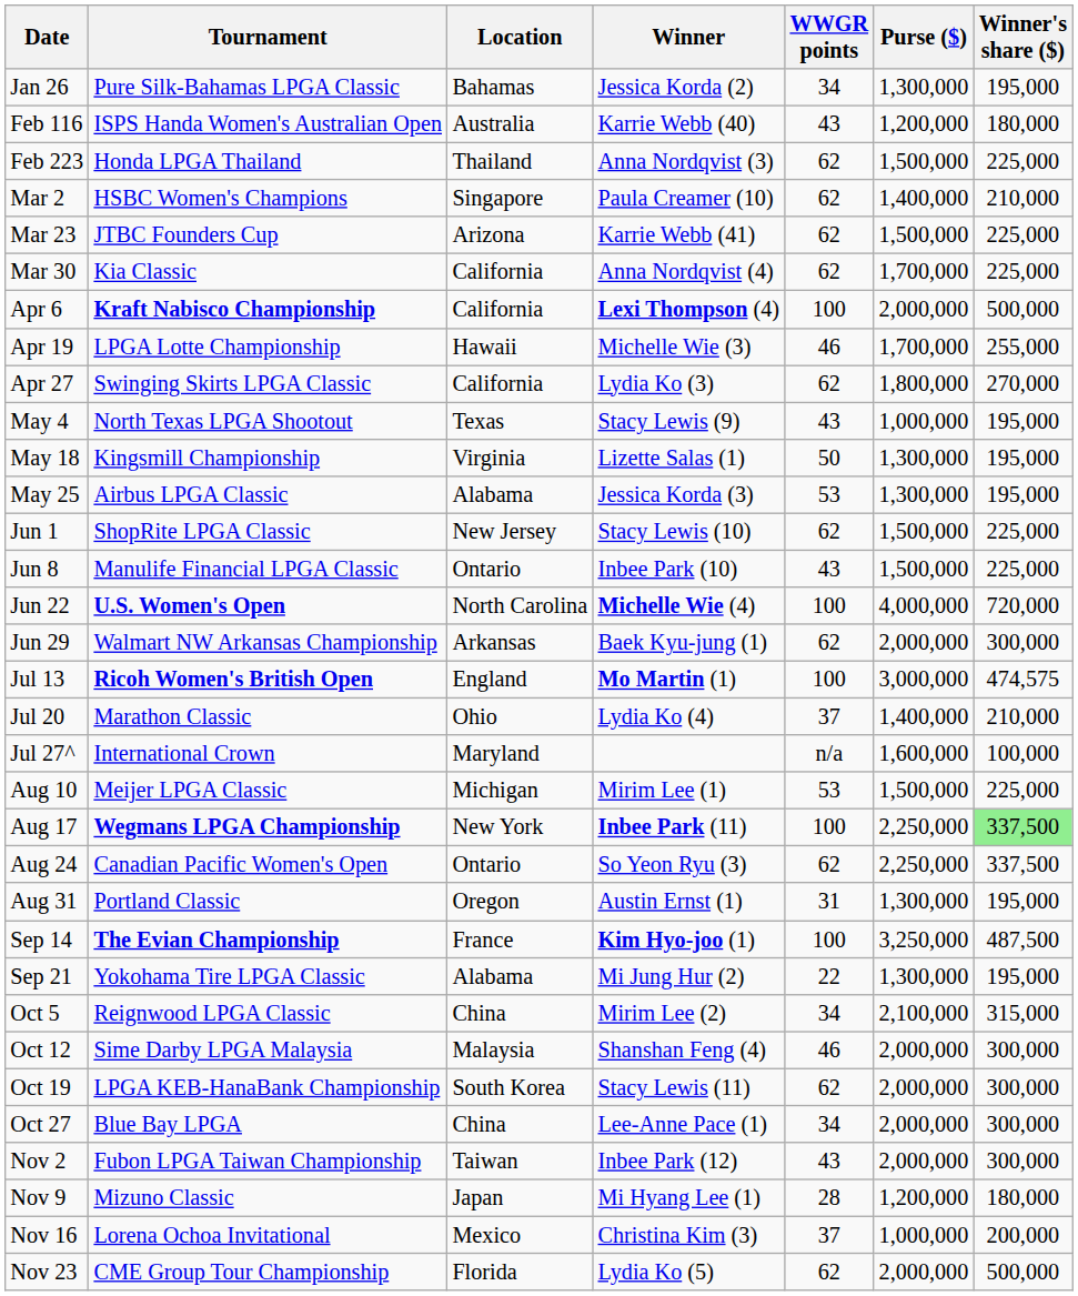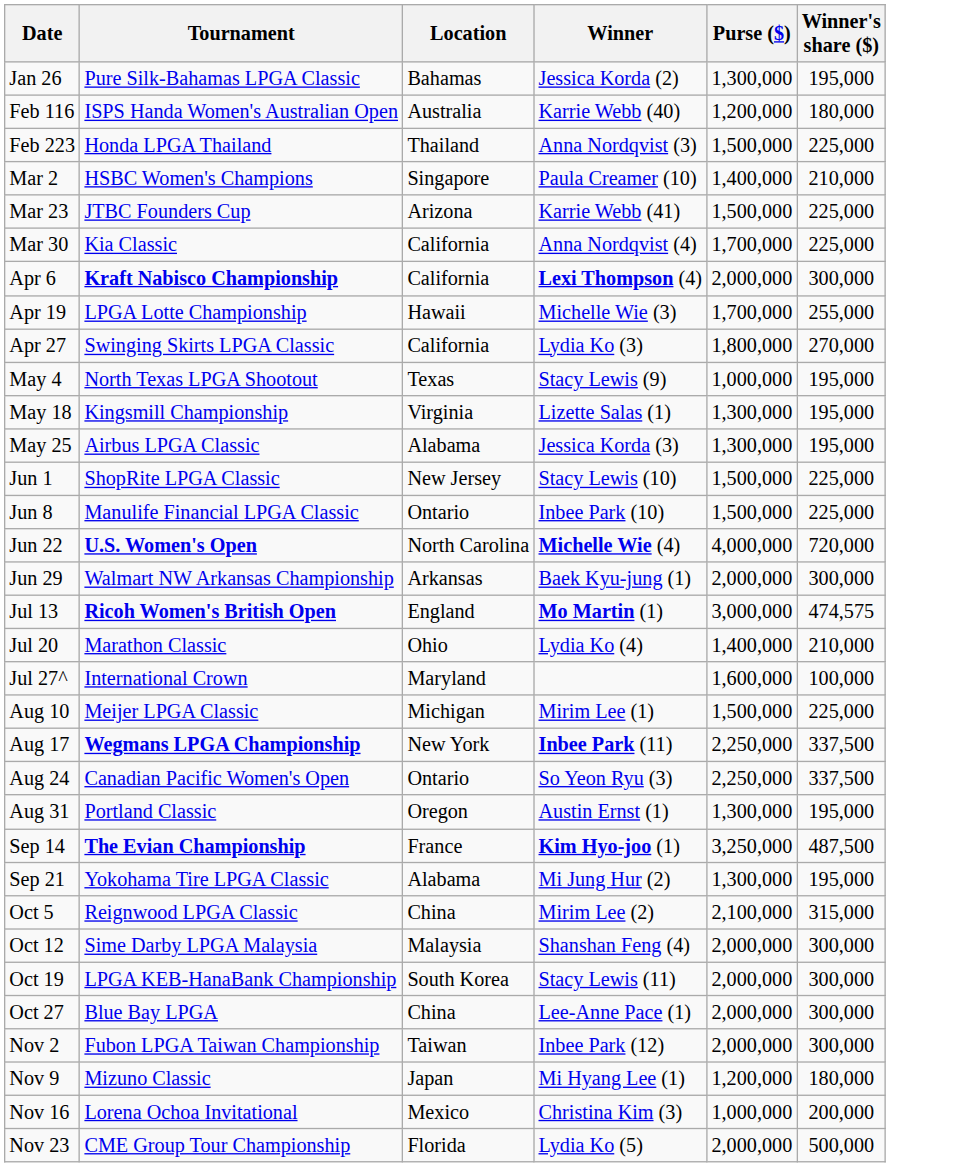- column: WWGR points | 34 | 43 | 62 | 62 | 62 | 62 | 100 | 46 | 62 | 43 | 50 | 53 | 62 | 43 | 100 | 62 | 100 | 37 | n/a | 53 | 100 | 62 | 31 | 100 | 22 | 34 | 46 | 62 | 34 | 43 | 28 | 37 | 62
Apr 6 | Winner's share ($): 500,000 -> 300,000
Aug 17 | Winner's share ($): lightgreen background -> no background
